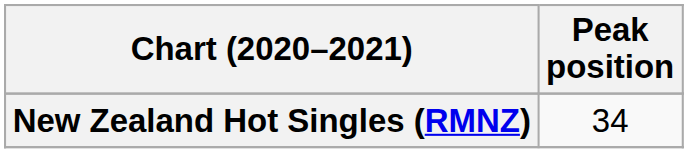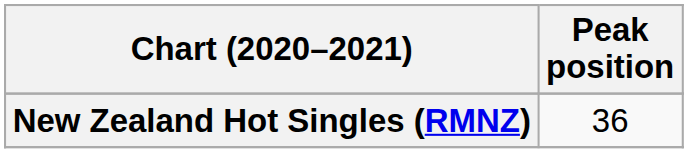New Zealand Hot Singles (RMNZ) | Peak position: 34 -> 36
